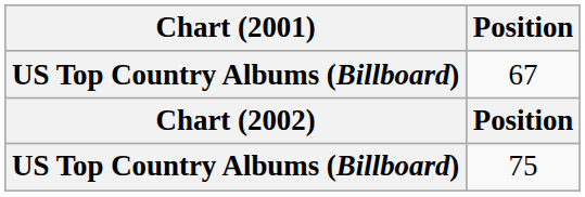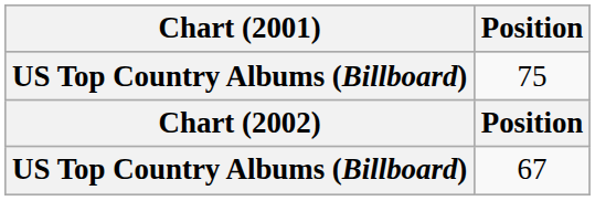rows swapped: 75 <-> 67
